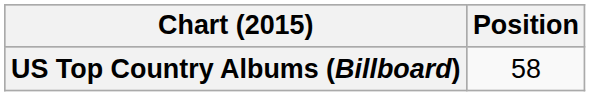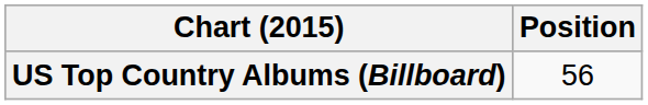US Top Country Albums (Billboard) | Position: 58 -> 56
